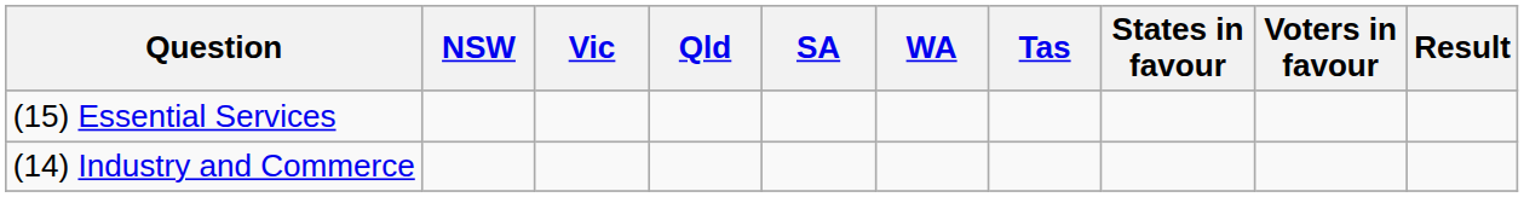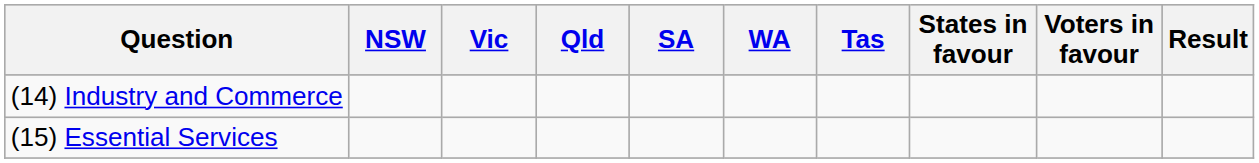rows swapped: (14) Industry and Commerce <-> (15) Essential Services
